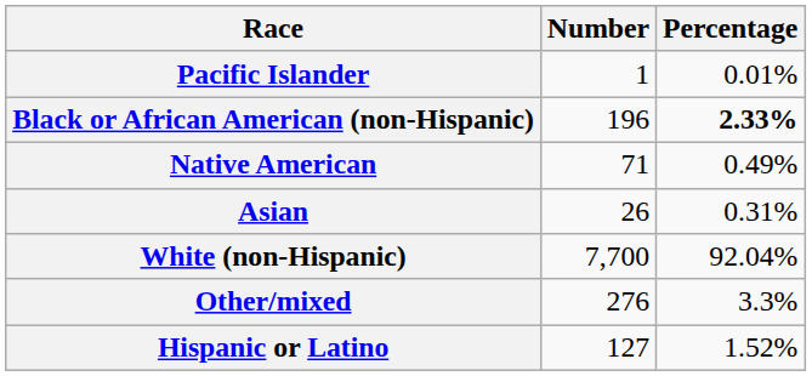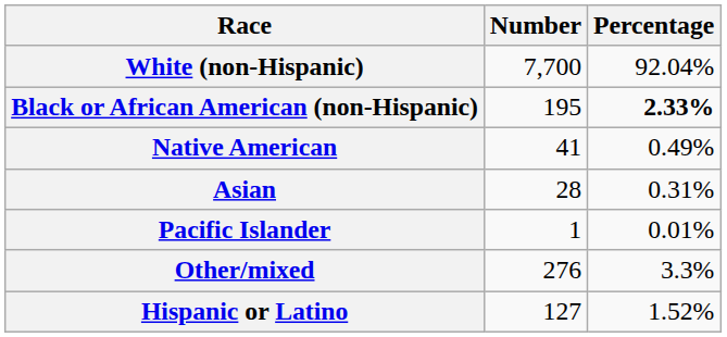rows swapped: White (non-Hispanic) <-> Pacific Islander
Black or African American (non-Hispanic) | Number: 196 -> 195
Native American | Number: 71 -> 41
Asian | Number: 26 -> 28
